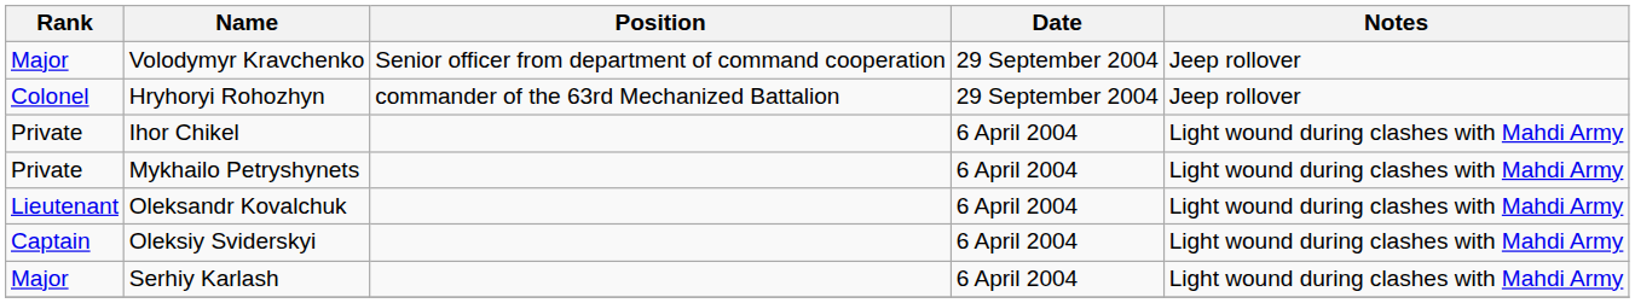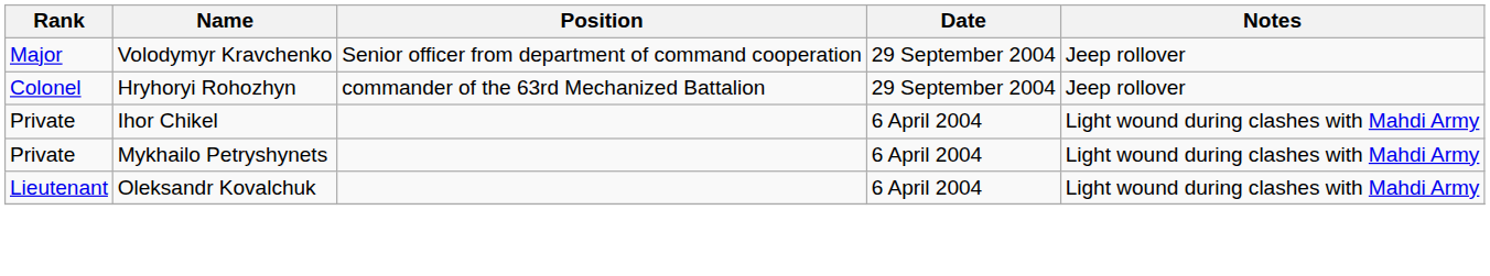- row: Captain | Oleksiy Sviderskyi | 6 April 2004 | Light wound during clashes with Mahdi Army
- row: Major | Serhiy Karlash | 6 April 2004 | Light wound during clashes with Mahdi Army
